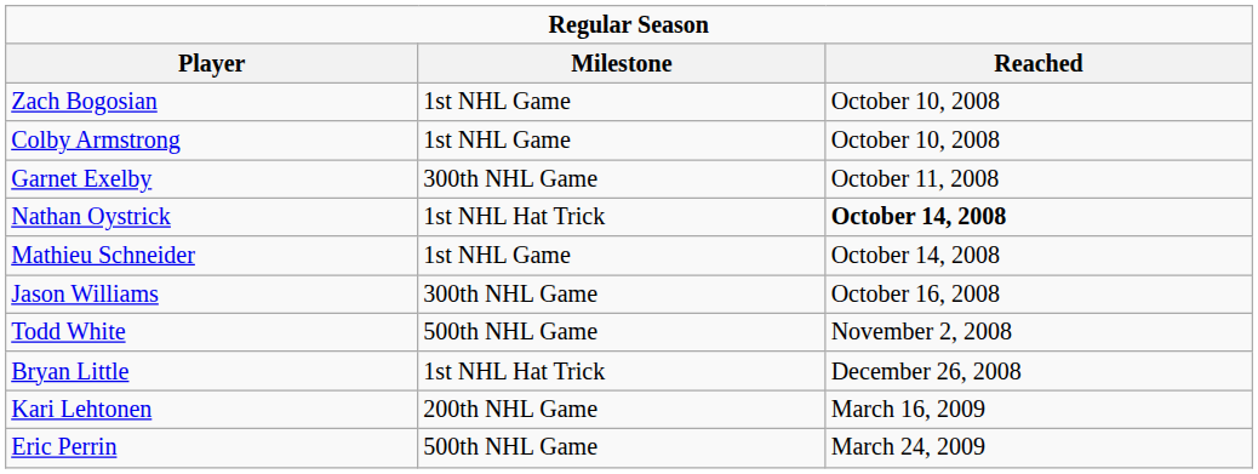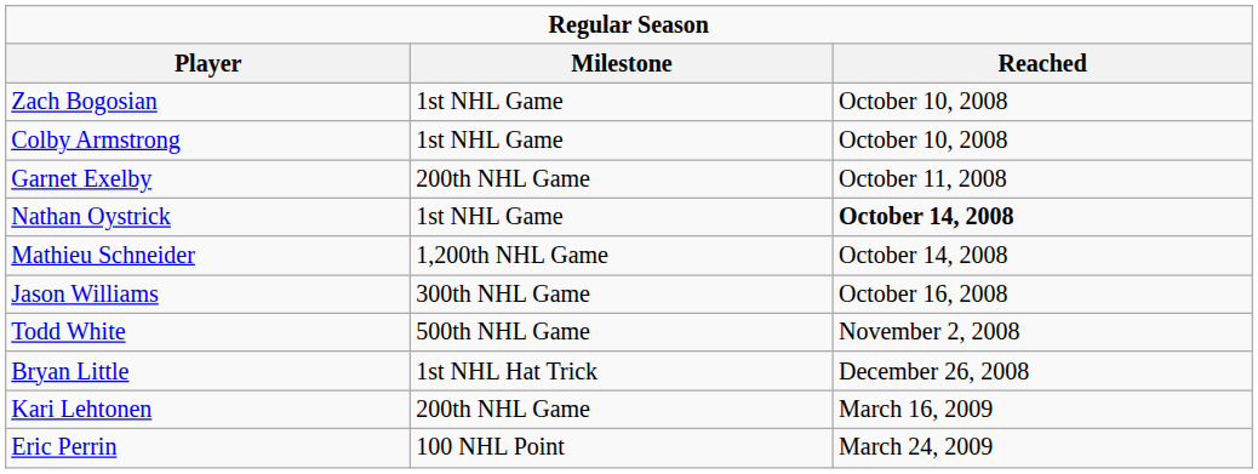Garnet Exelby | Milestone: 300th NHL Game -> 200th NHL Game
Nathan Oystrick | Milestone: 1st NHL Hat Trick -> 1st NHL Game
Mathieu Schneider | Milestone: 1st NHL Game -> 1,200th NHL Game
Eric Perrin | Milestone: 500th NHL Game -> 100 NHL Point
